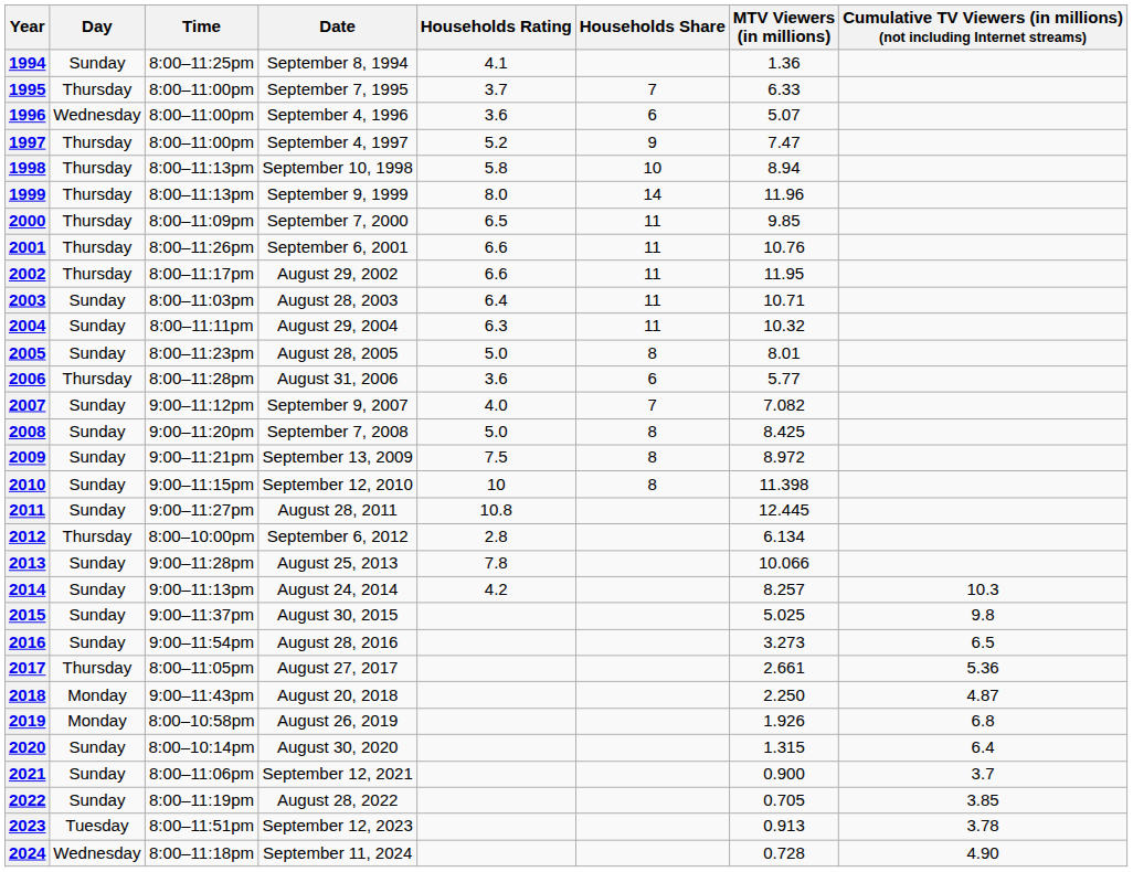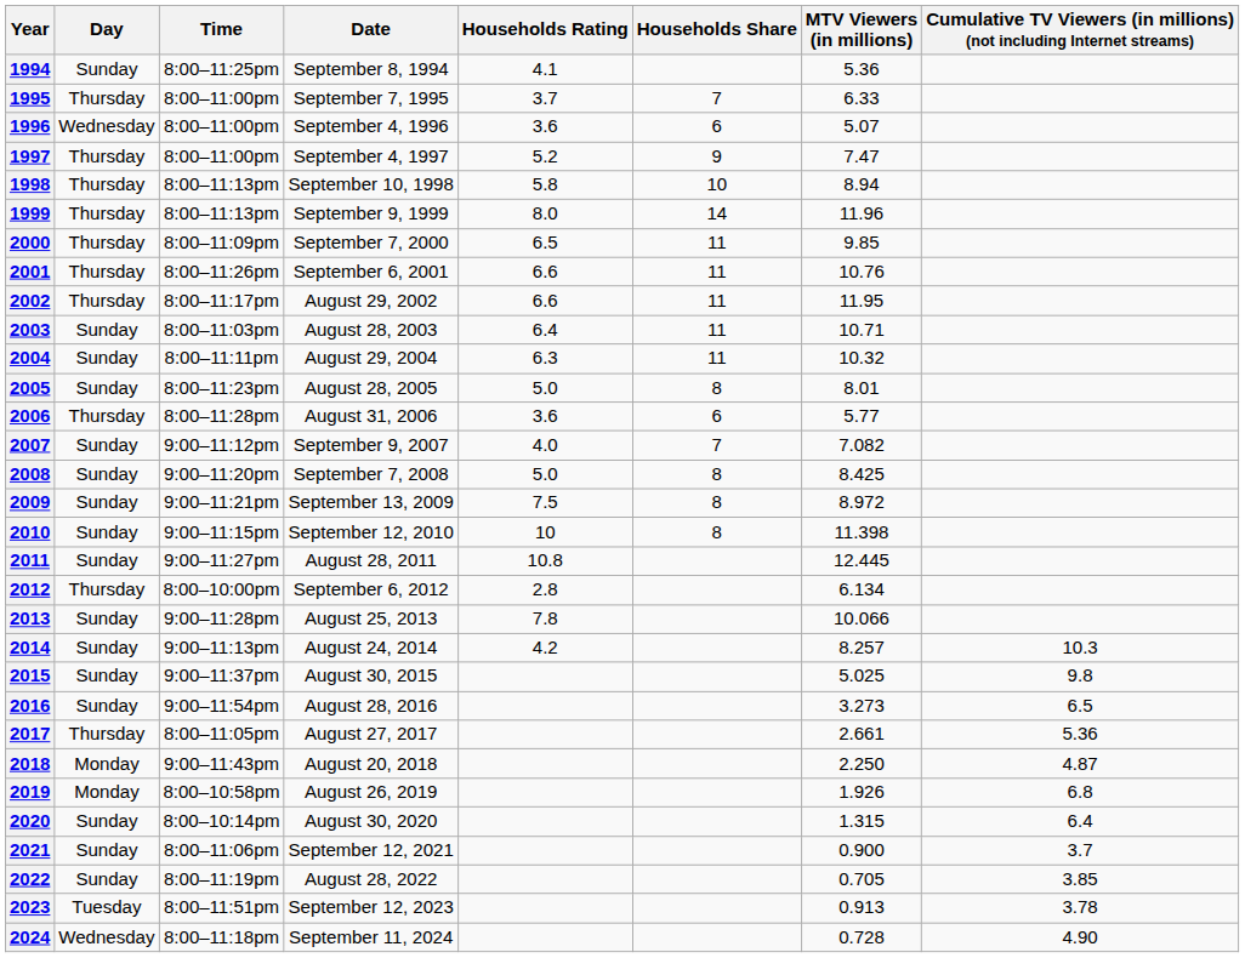1994 | MTV Viewers (in millions): 1.36 -> 5.36
